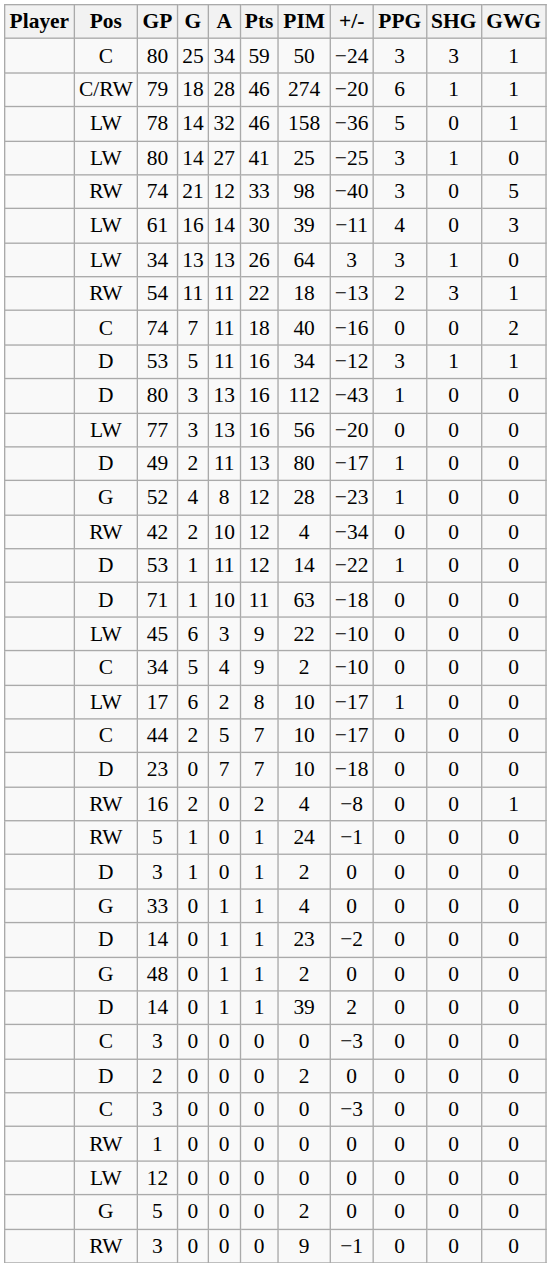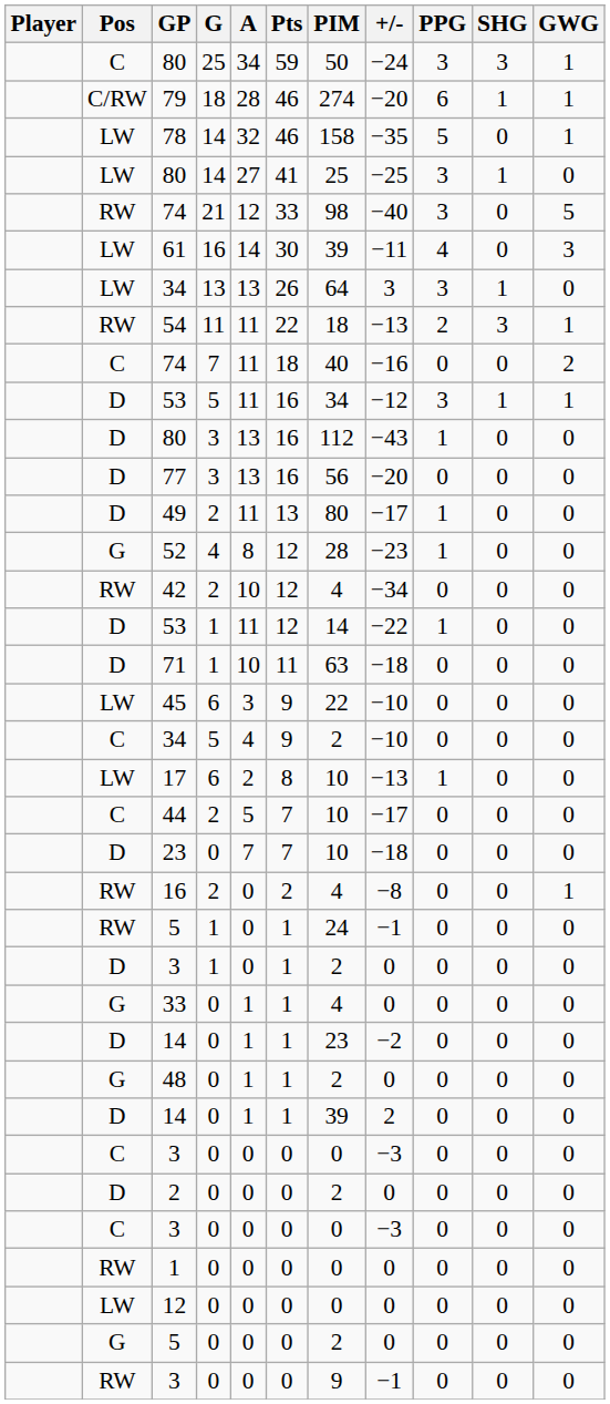78 | +/-: −36 -> −35
77 | Pos: LW -> D
17 | +/-: −17 -> −13
